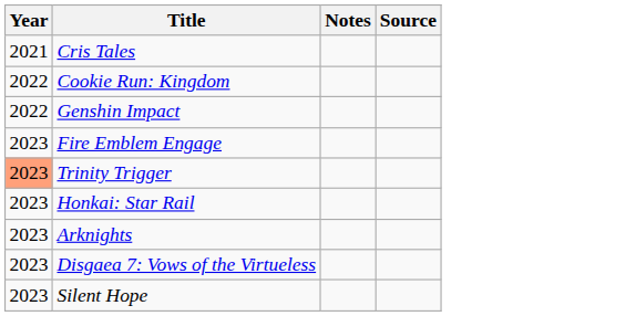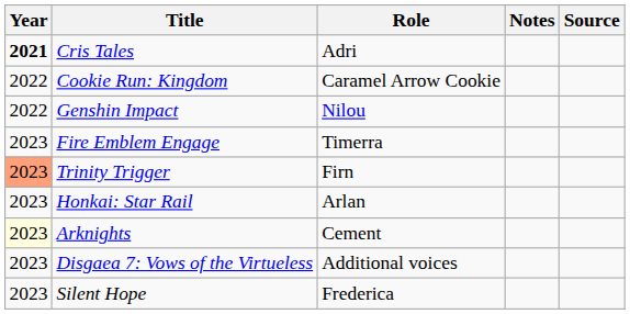+ column: Role | Adri | Caramel Arrow Cookie | Nilou | Timerra | Firn | Arlan | Cement | Additional voices | Frederica
Cris Tales | Year: normal -> bold
Arknights | Year: no background -> lightyellow background
